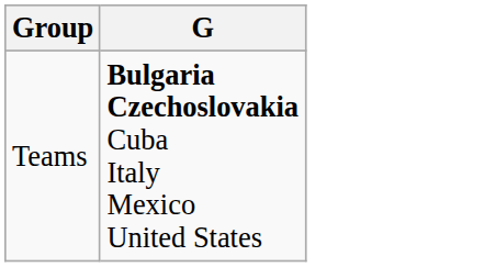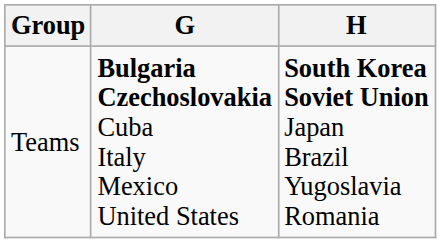+ column: H | South Korea Soviet Union Japan Brazil Yugoslavia Romania
